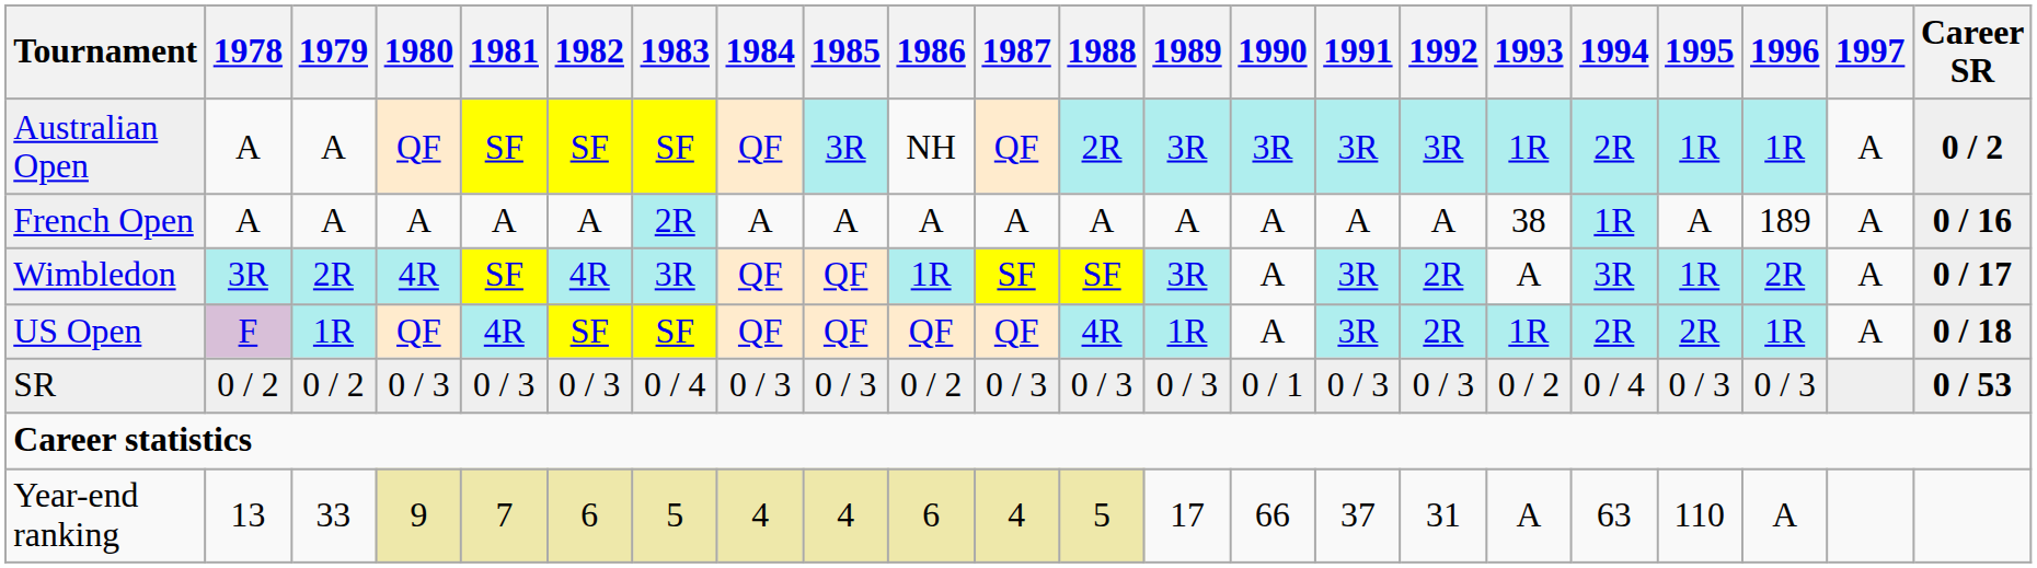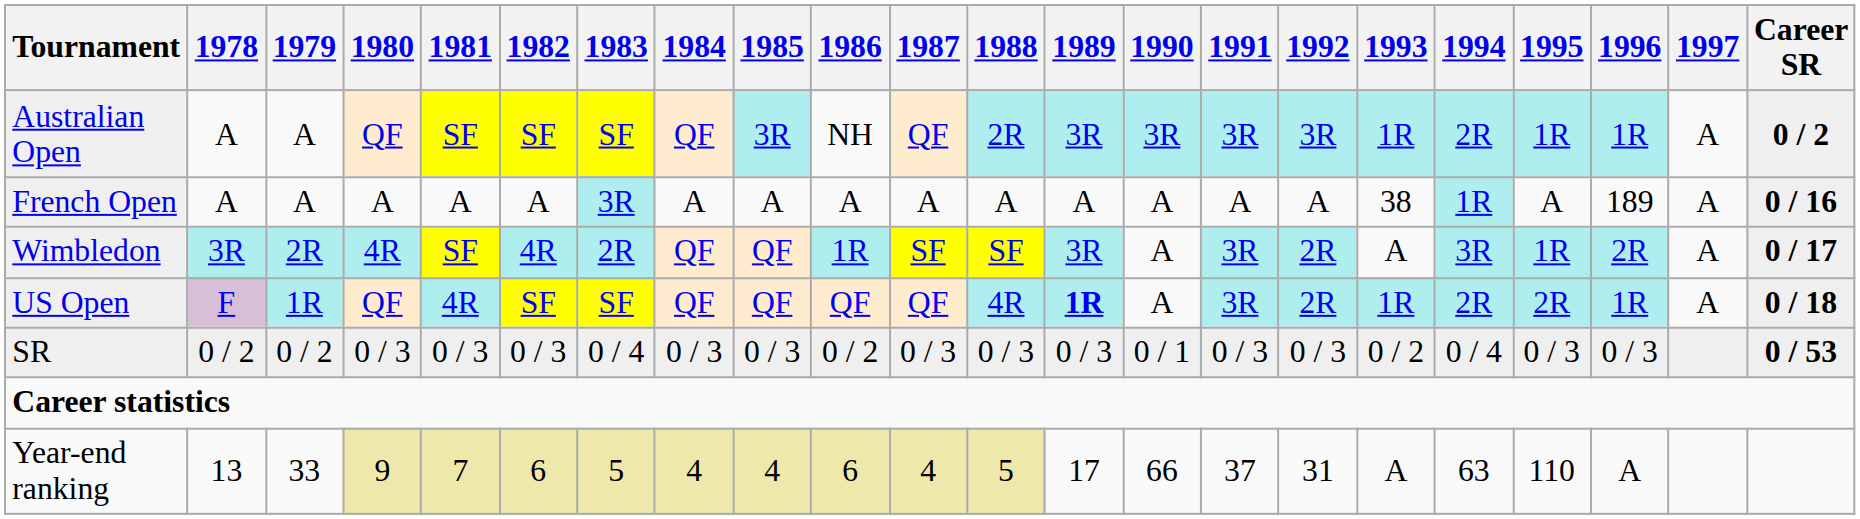French Open | 1983: 2R -> 3R
Wimbledon | 1983: 3R -> 2R
US Open | 1989: normal -> bold
